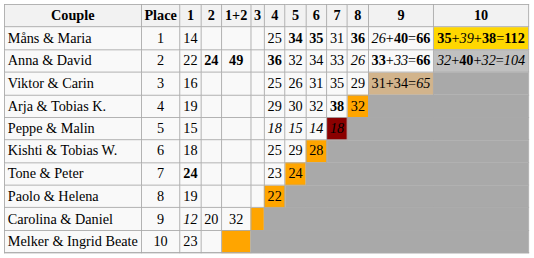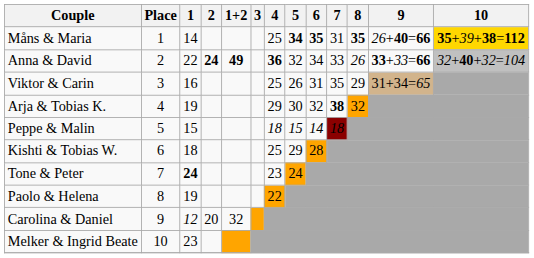Måns & Maria | 8: 36 -> 35
